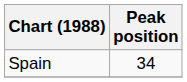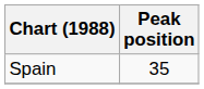Spain | Peak position: 34 -> 35
